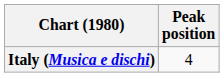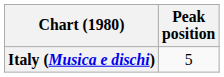Italy (Musica e dischi) | Peak position: 4 -> 5
